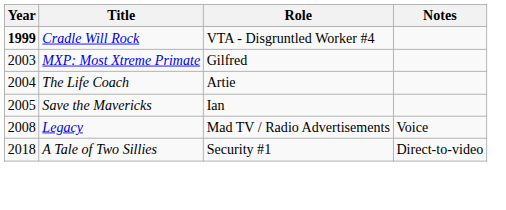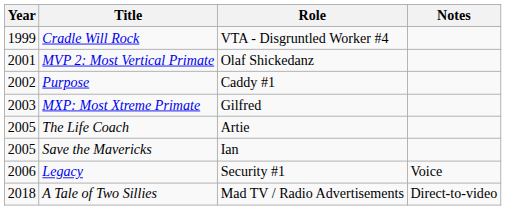Cradle Will Rock | Year: bold -> normal
+ row: 2001 | MVP 2: Most Vertical Primate | Olaf Shickedanz
+ row: 2002 | Purpose | Caddy #1
The Life Coach | Year: 2004 -> 2005
Legacy | Year: 2008 -> 2006
Legacy | Role: Mad TV / Radio Advertisements -> Security #1
A Tale of Two Sillies | Role: Security #1 -> Mad TV / Radio Advertisements
